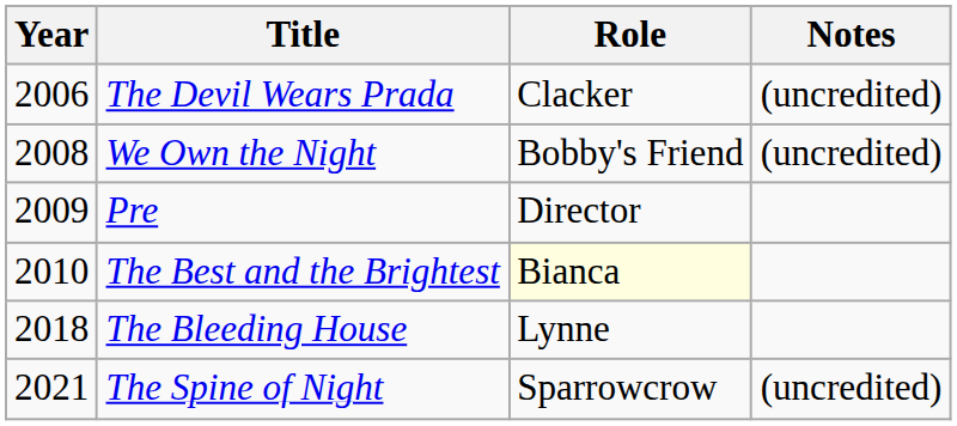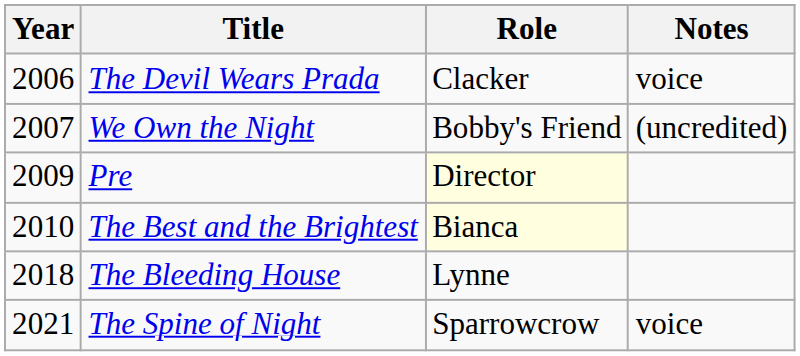The Devil Wears Prada | Notes: (uncredited) -> voice
We Own the Night | Year: 2008 -> 2007
Pre | Role: no background -> lightyellow background
The Spine of Night | Notes: (uncredited) -> voice
